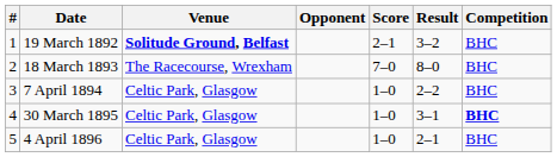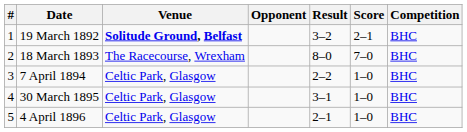columns swapped: Score <-> Result
30 March 1895 | Competition: bold -> normal
